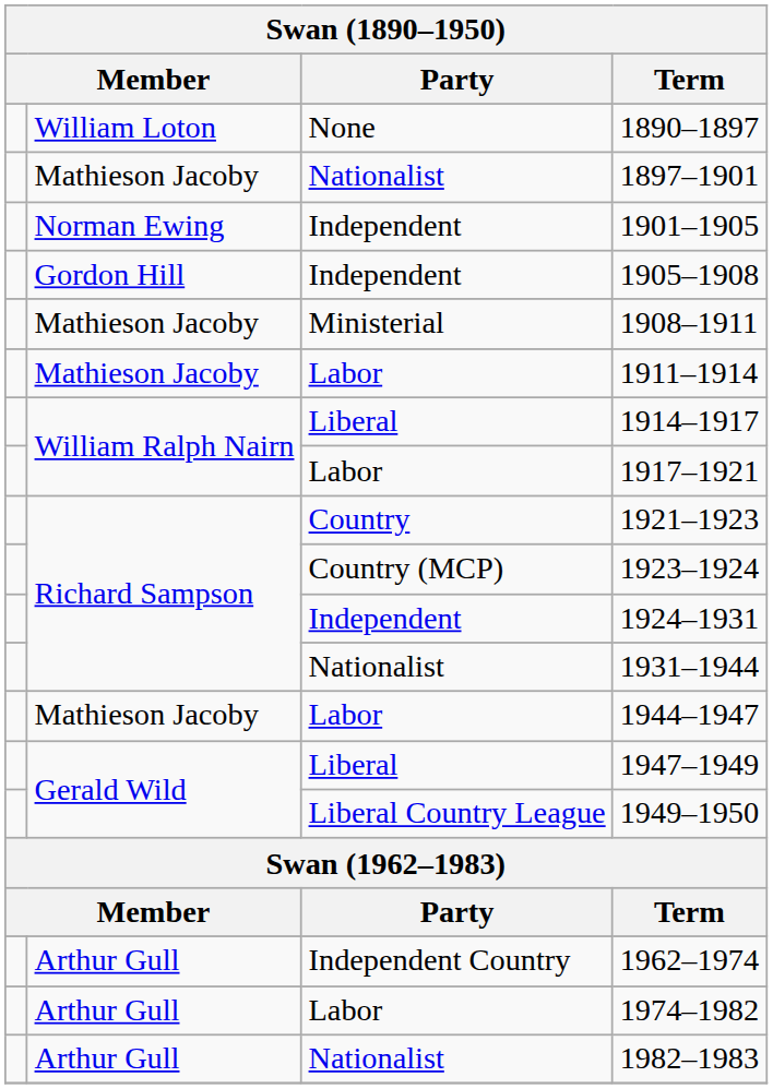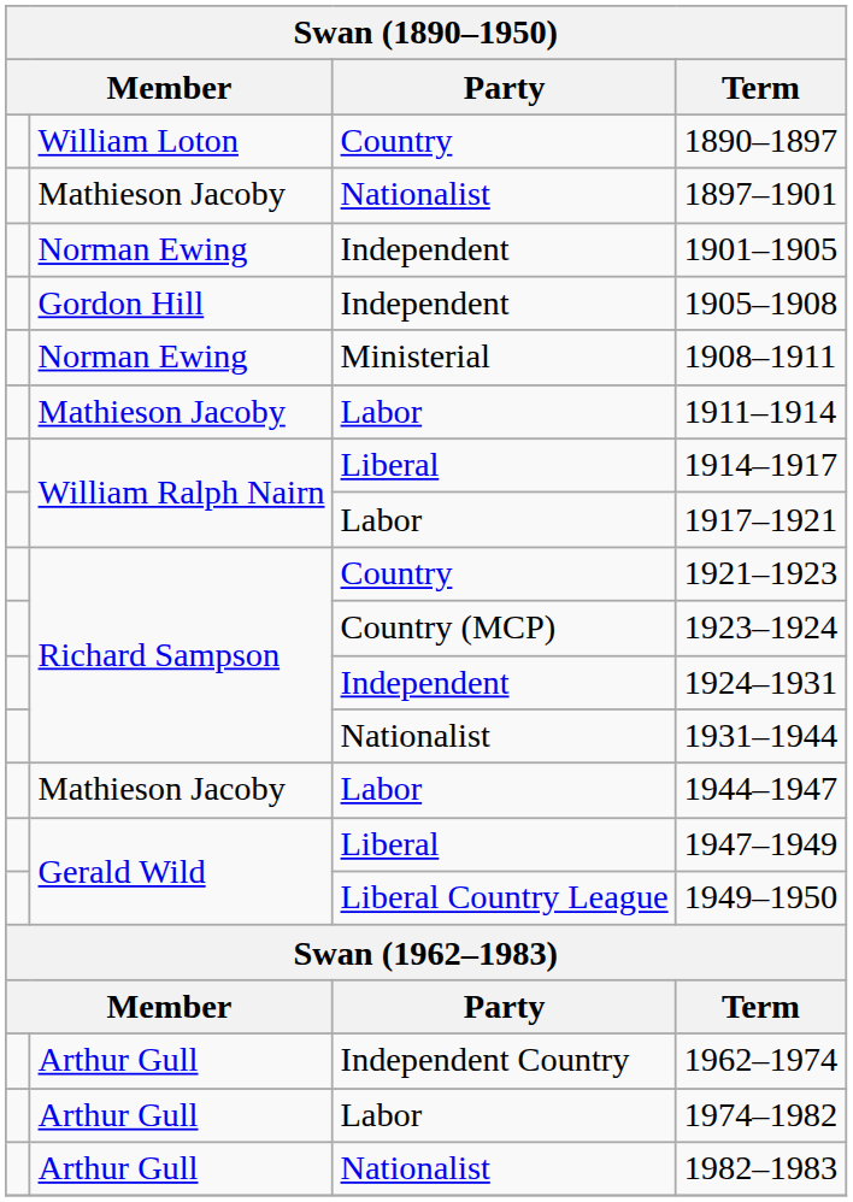1890–1897 | Party: None -> Country
1908–1911 | column 2: Mathieson Jacoby -> Norman Ewing
